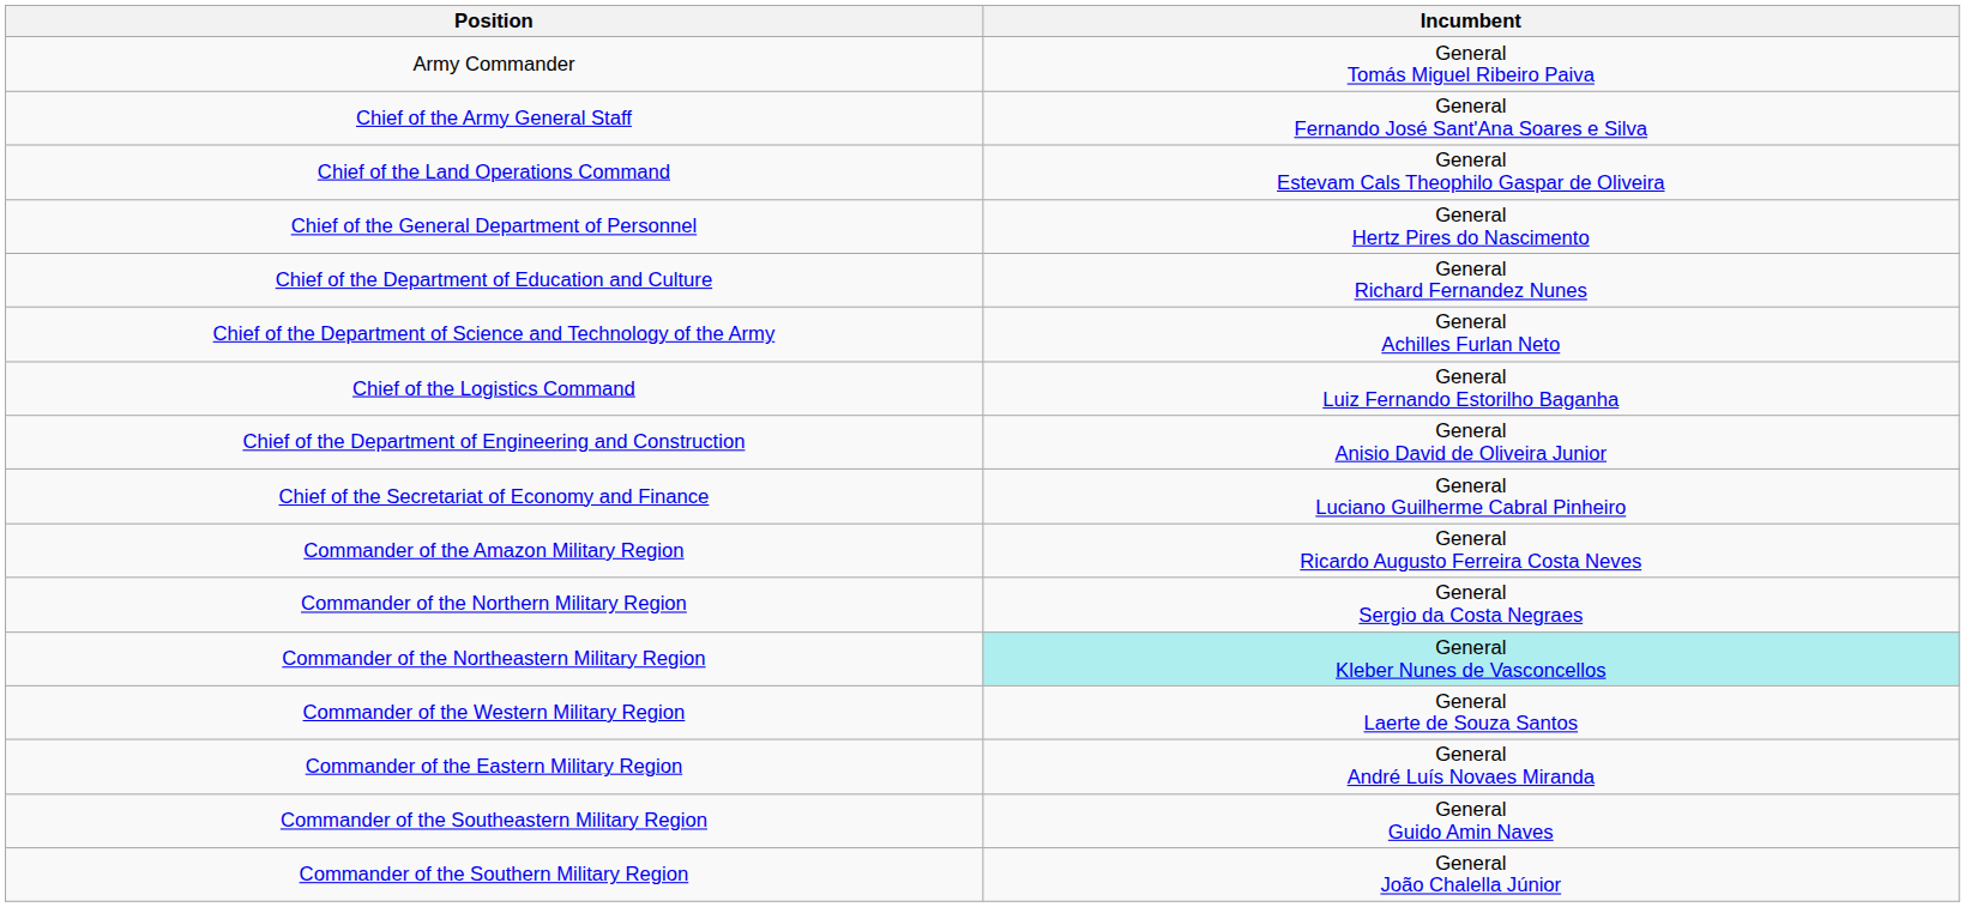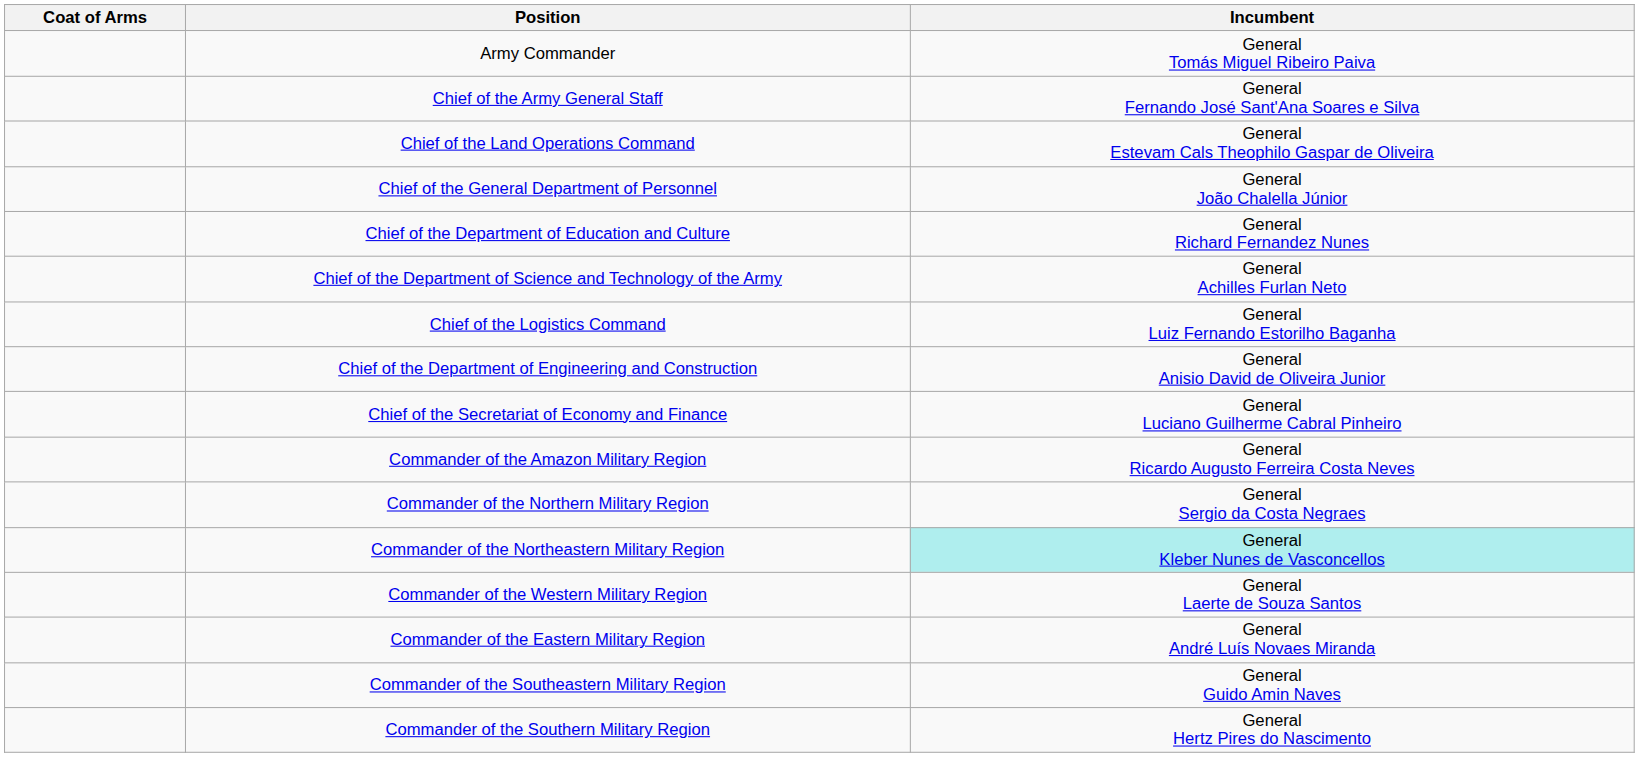+ column: Coat of Arms
Chief of the General Department of Personnel | Incumbent: General Hertz Pires do Nascimento -> General João Chalella Júnior
Commander of the Southern Military Region | Incumbent: General João Chalella Júnior -> General Hertz Pires do Nascimento
